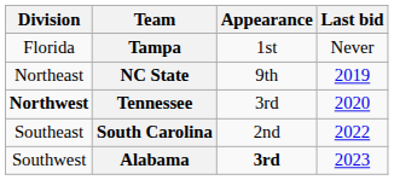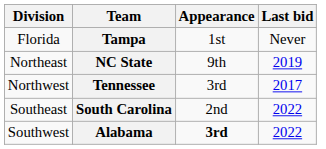Tennessee | Division: bold -> normal
Tennessee | Last bid: 2020 -> 2017
Alabama | Last bid: 2023 -> 2022
